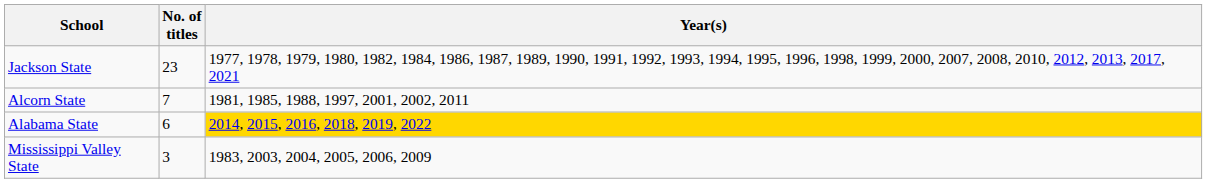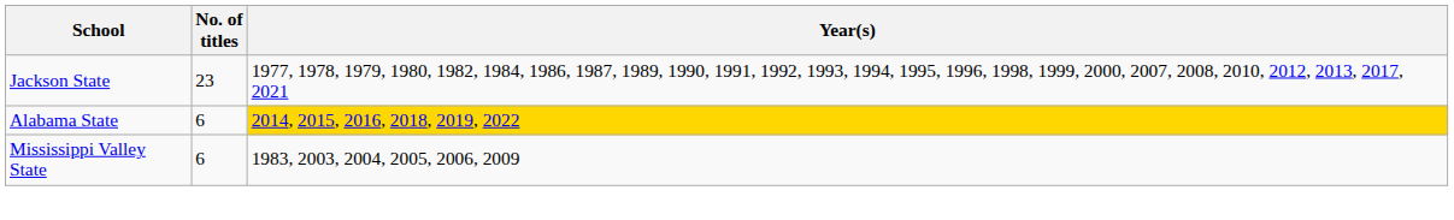- row: Alcorn State | 7 | 1981, 1985, 1988, 1997, 2001, 2002, 2011
Mississippi Valley State | No. of titles: 3 -> 6
